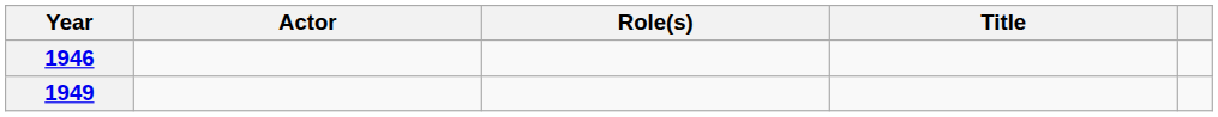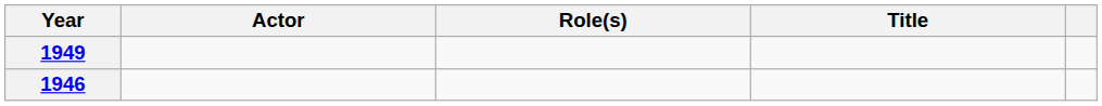rows swapped: 1946 <-> 1949
